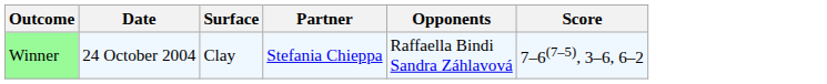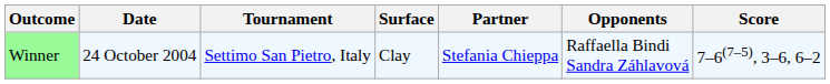+ column: Tournament | Settimo San Pietro, Italy
